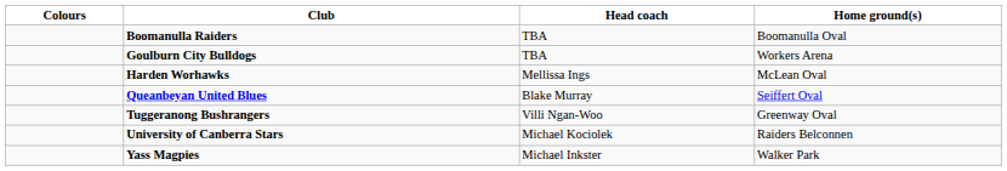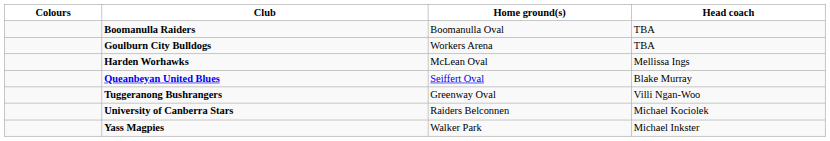columns swapped: Home ground(s) <-> Head coach
